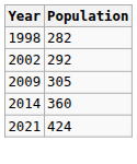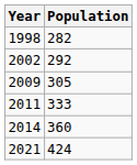+ row: 2011 | 333
